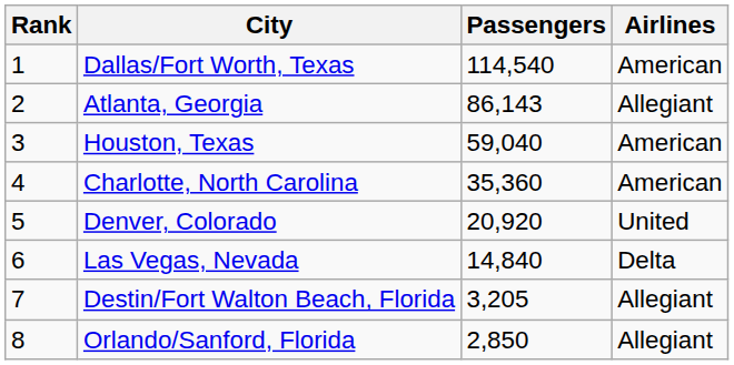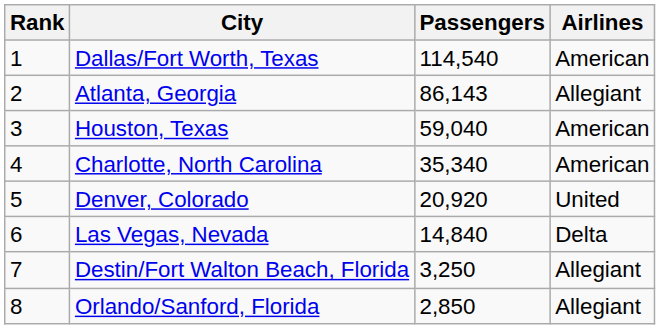Charlotte, North Carolina | Passengers: 35,360 -> 35,340
Destin/Fort Walton Beach, Florida | Passengers: 3,205 -> 3,250
